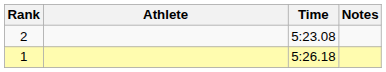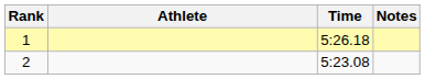rows swapped: 1 <-> 2
